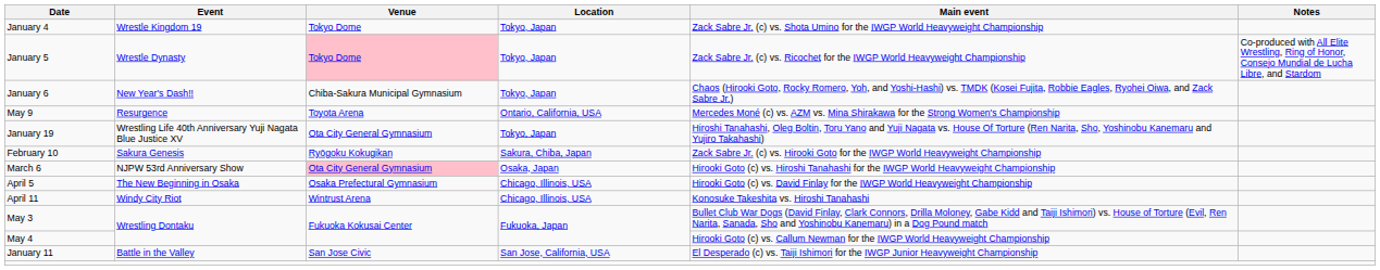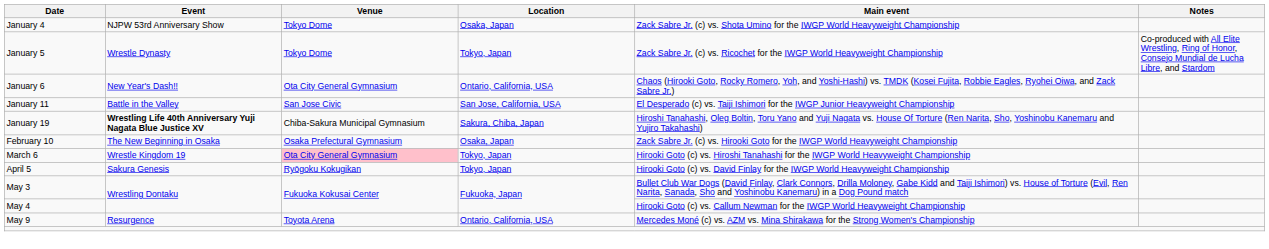January 4 | Event: Wrestle Kingdom 19 -> NJPW 53rd Anniversary Show
January 4 | Location: Tokyo, Japan -> Osaka, Japan
January 5 | Venue: pink background -> no background
January 6 | Venue: Chiba-Sakura Municipal Gymnasium -> Ota City General Gymnasium
January 6 | Location: Tokyo, Japan -> Ontario, California, USA
rows swapped: January 11 <-> May 9
January 19 | Event: normal -> bold
January 19 | Venue: Ota City General Gymnasium -> Chiba-Sakura Municipal Gymnasium
January 19 | Location: Tokyo, Japan -> Sakura, Chiba, Japan
February 10 | Event: Sakura Genesis -> The New Beginning in Osaka
February 10 | Venue: Ryōgoku Kokugikan -> Osaka Prefectural Gymnasium
February 10 | Location: Sakura, Chiba, Japan -> Osaka, Japan
March 6 | Event: NJPW 53rd Anniversary Show -> Wrestle Kingdom 19
March 6 | Location: Osaka, Japan -> Tokyo, Japan
April 5 | Event: The New Beginning in Osaka -> Sakura Genesis
April 5 | Venue: Osaka Prefectural Gymnasium -> Ryōgoku Kokugikan
April 5 | Location: Chicago, Illinois, USA -> Tokyo, Japan
- row: April 11 | Windy City Riot | Wintrust Arena | Chicago, Illinois, USA | Konosuke Takeshita vs. Hiroshi Tanahashi
